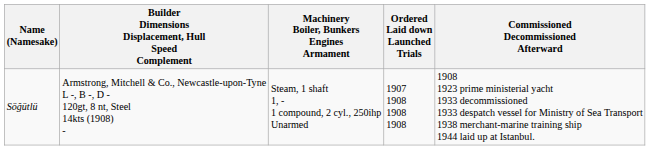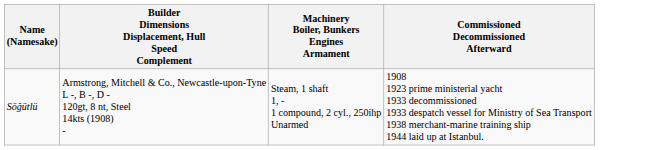- column: Ordered Laid down Launched Trials | 1907 1908 1908 1908
